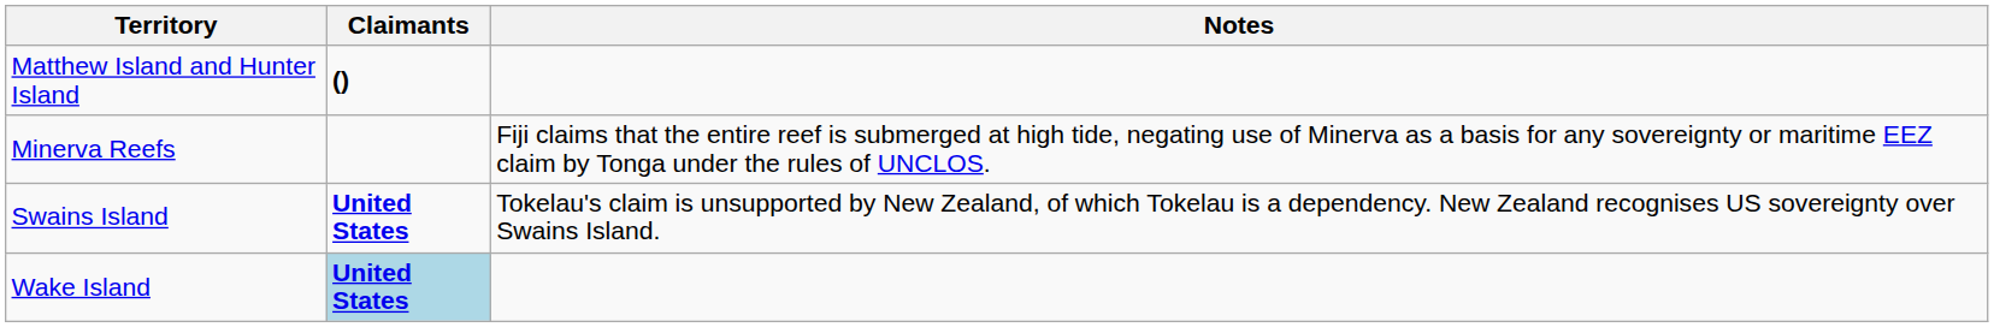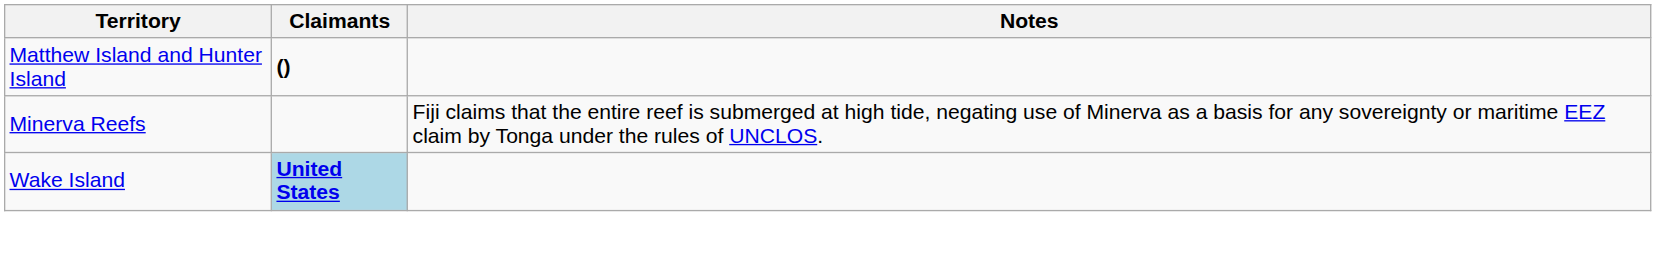- row: Swains Island | United States | Tokelau's claim is unsupported by New Zealand, of which Tokelau is a dependency. New Zealand recognises US sovereignty over Swains Island.
